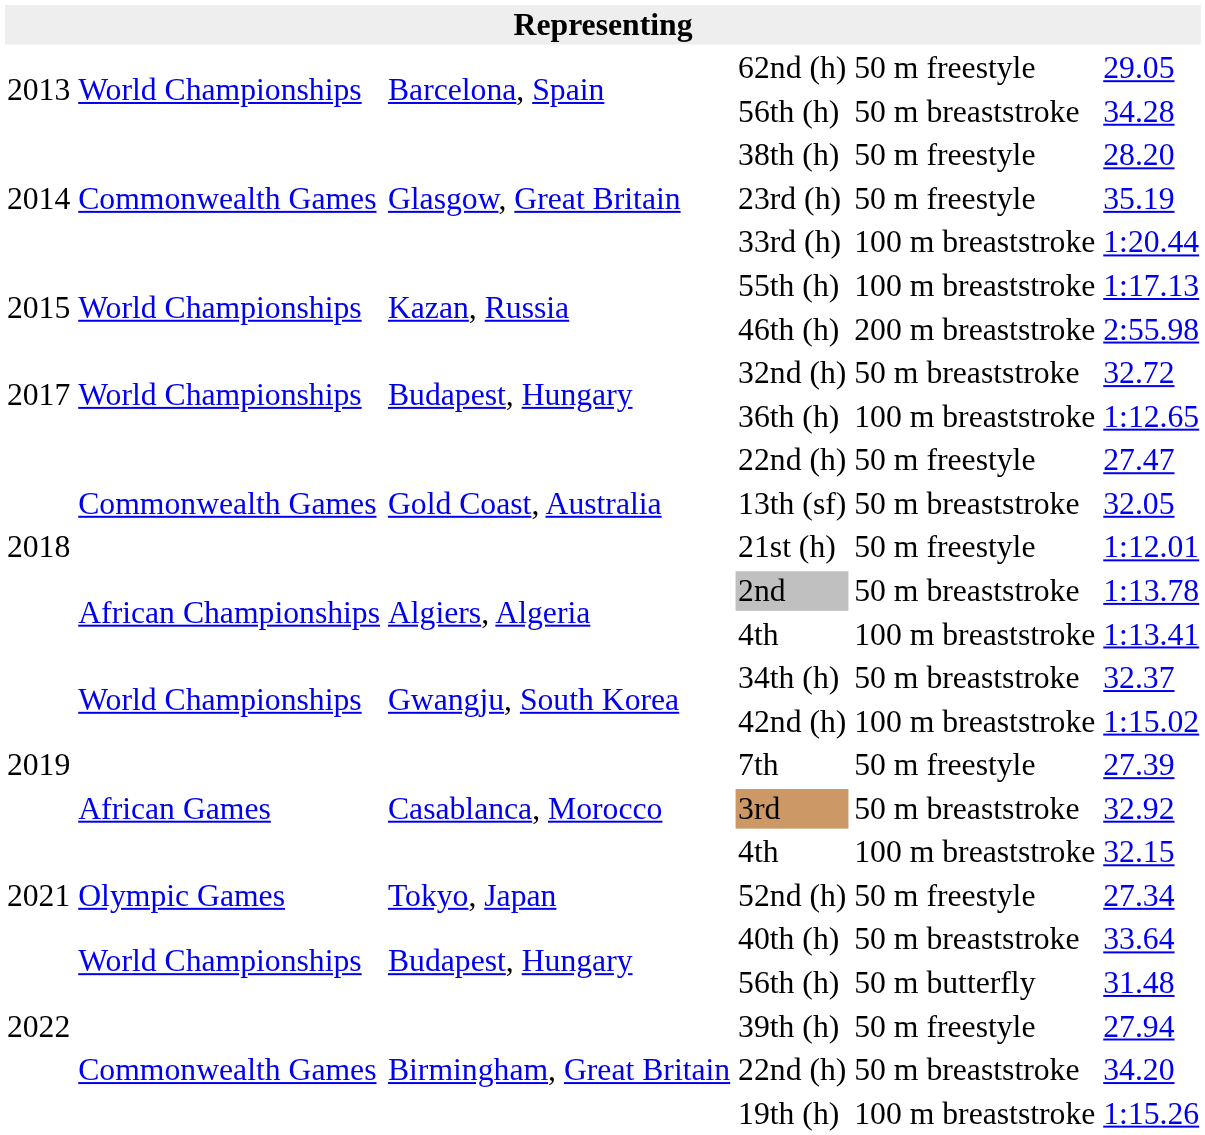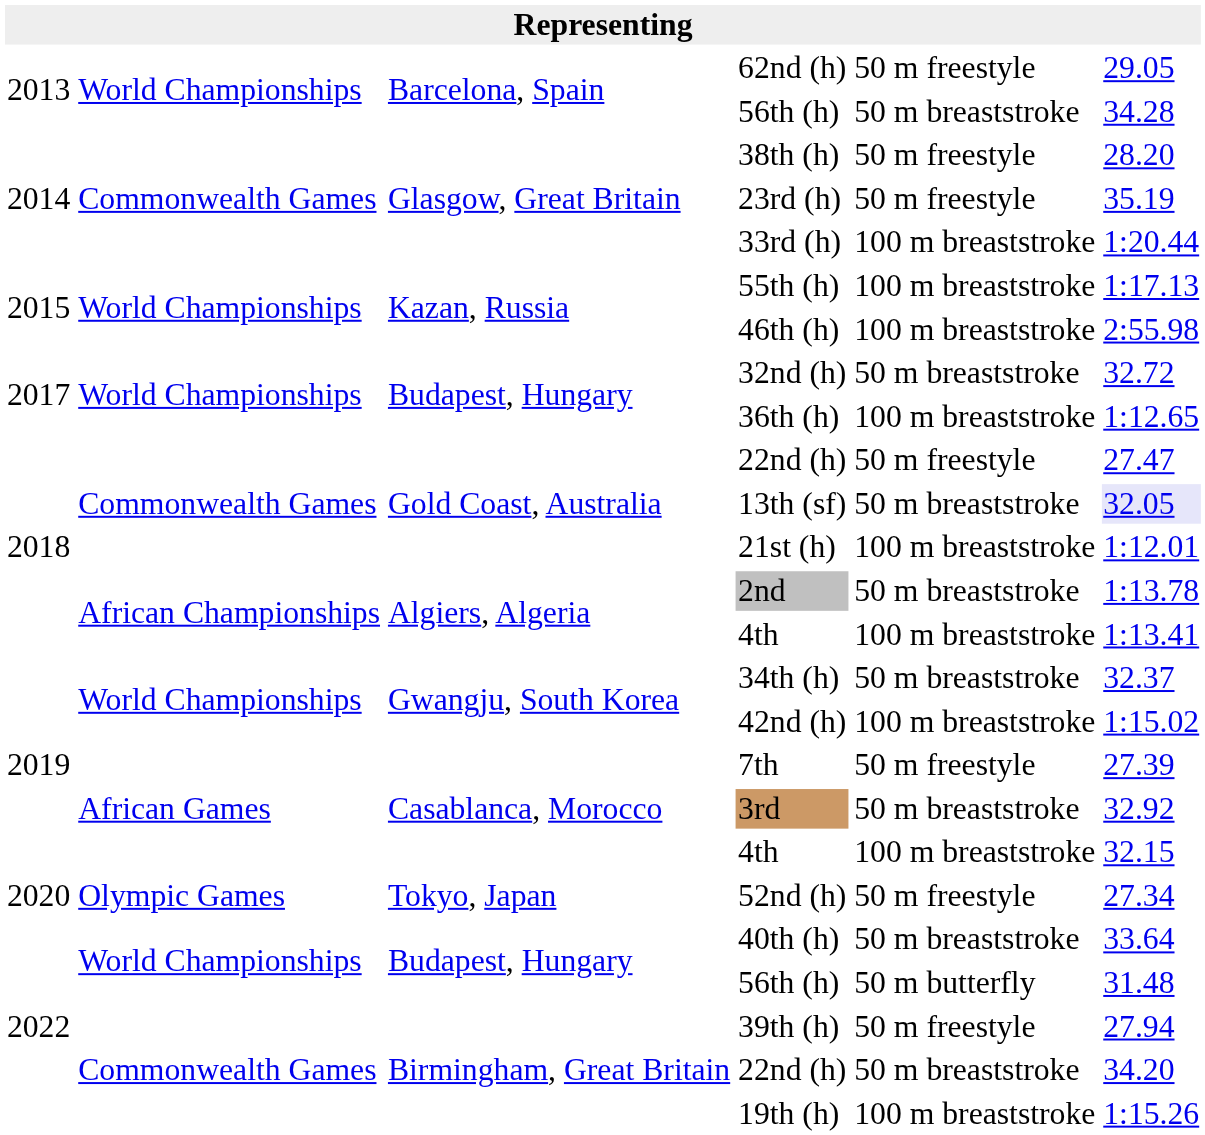46th (h) | column 5: 200 m breaststroke -> 100 m breaststroke
13th (sf) | column 6: no background -> lavender background
21st (h) | column 5: 50 m freestyle -> 100 m breaststroke
52nd (h) | column 1: 2021 -> 2020
